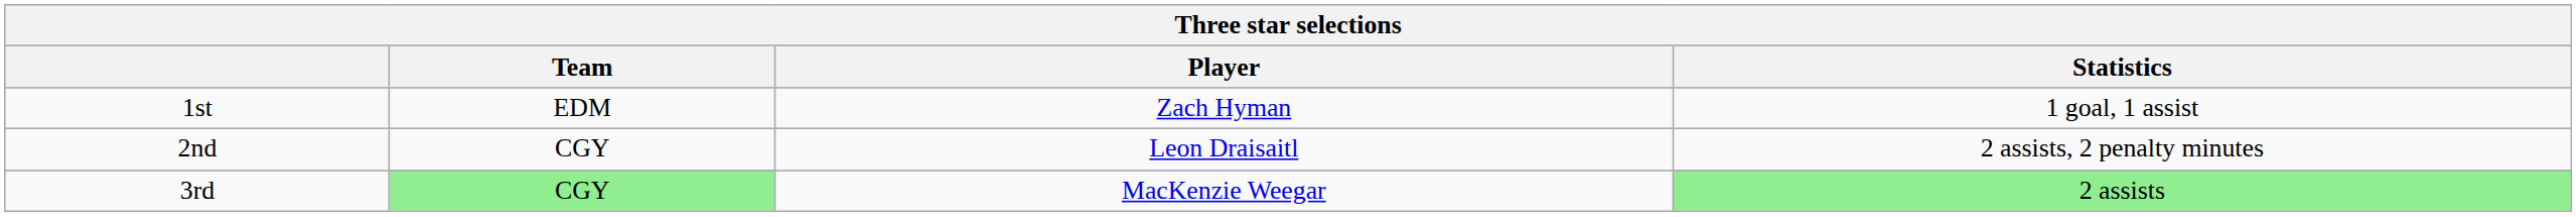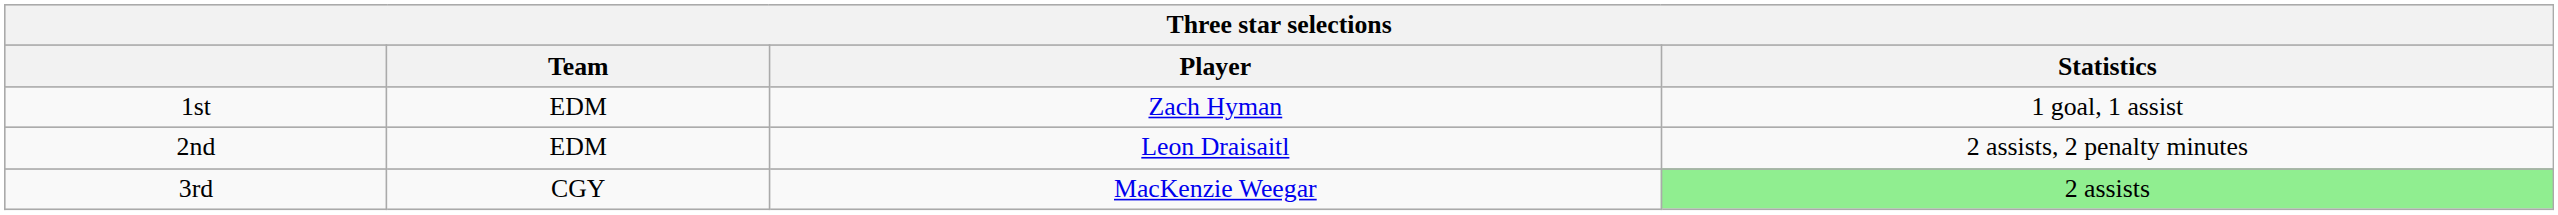2nd | Team: CGY -> EDM
3rd | Team: lightgreen background -> no background
